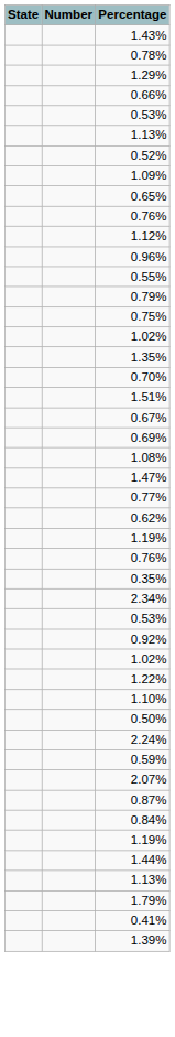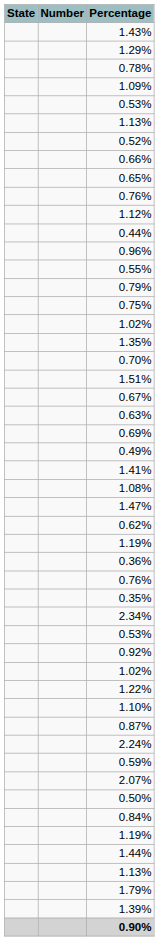rows swapped: 1.29% <-> 0.78%
rows swapped: 1.09% <-> 0.66%
+ row: 0.44%
+ row: 0.63%
+ row: 0.49%
+ row: 1.41%
- row: 0.77%
+ row: 0.36%
rows swapped: 0.50% <-> 0.87%
- row: 0.41%
+ row: 0.90%
